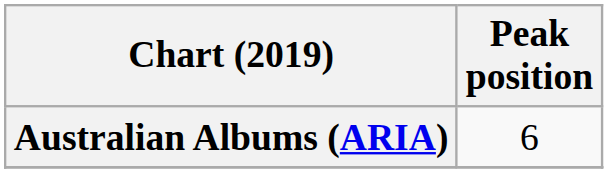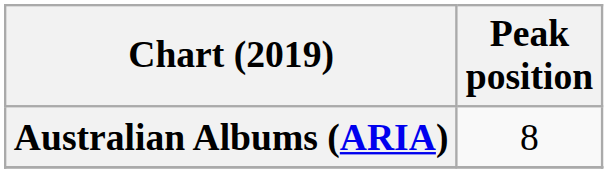Australian Albums (ARIA) | Peak position: 6 -> 8
